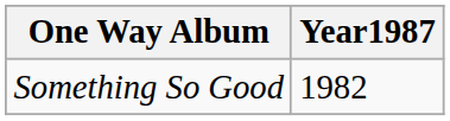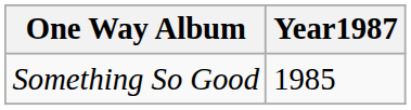Something So Good | Year1987: 1982 -> 1985
